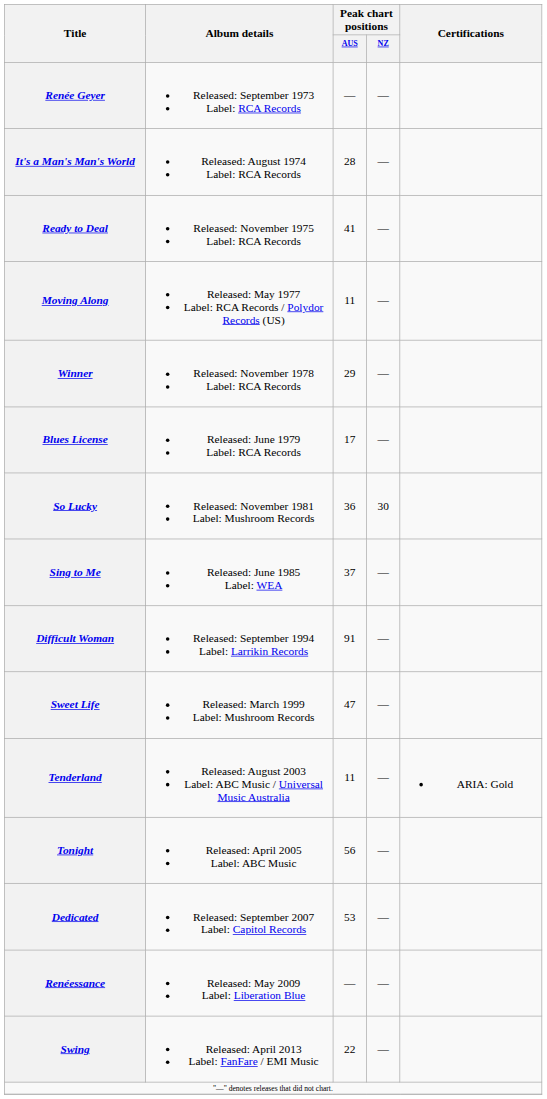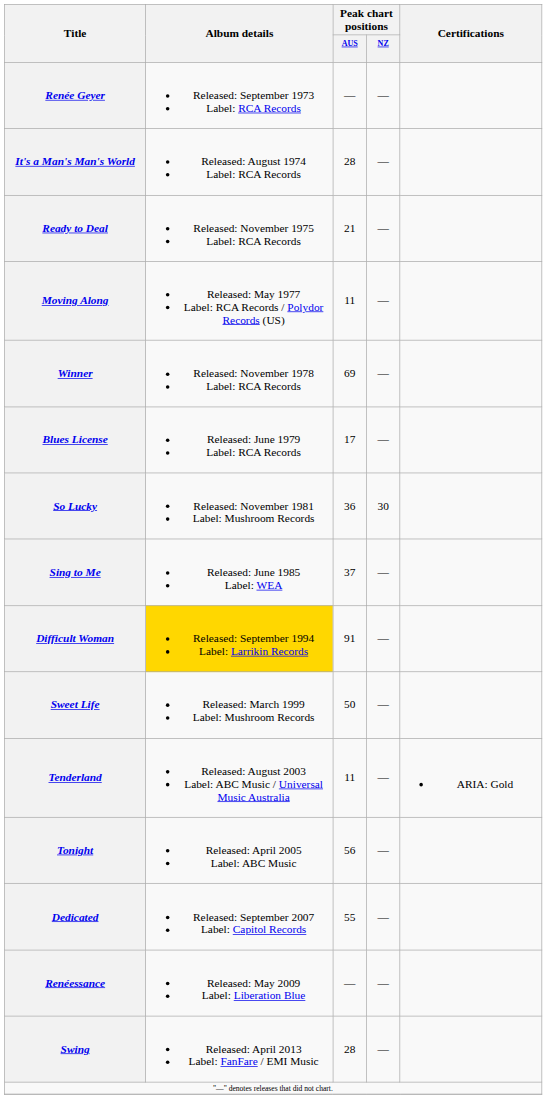Ready to Deal | Peak chart positions / AUS: 41 -> 21
Winner | Peak chart positions / AUS: 29 -> 69
Difficult Woman | Album details: no background -> gold background
Sweet Life | Peak chart positions / AUS: 47 -> 50
Dedicated | Peak chart positions / AUS: 53 -> 55
Swing | Peak chart positions / AUS: 22 -> 28
